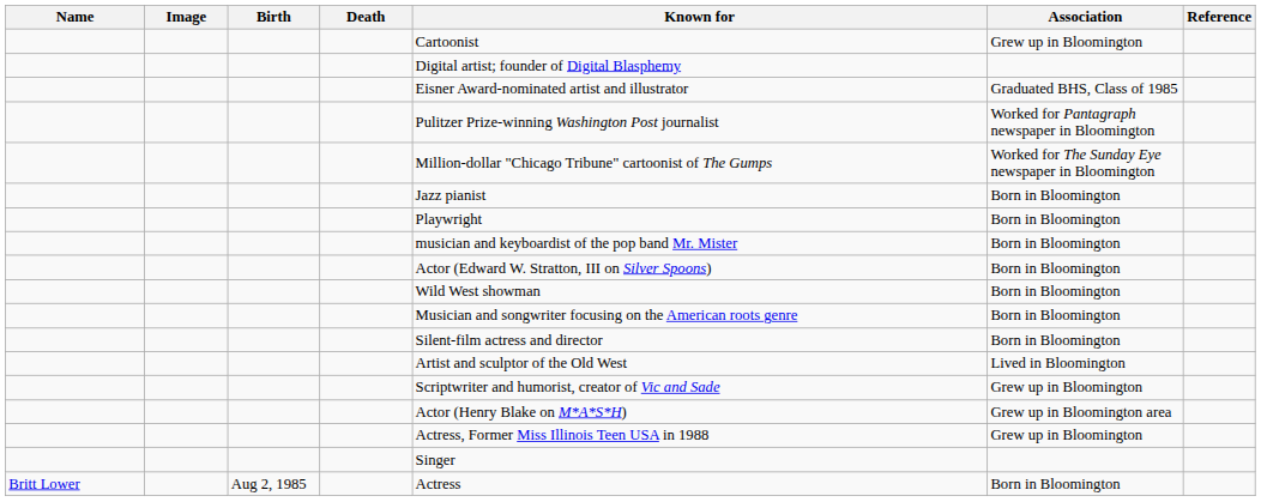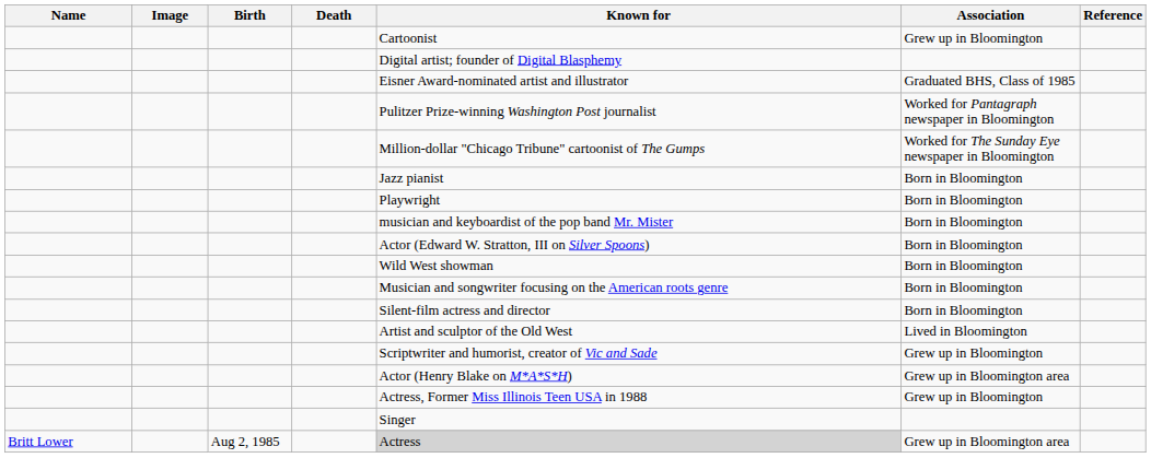Britt Lower | Known for: no background -> lightgrey background
Britt Lower | Association: Born in Bloomington -> Grew up in Bloomington area
